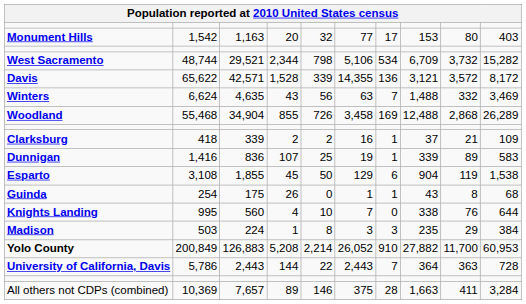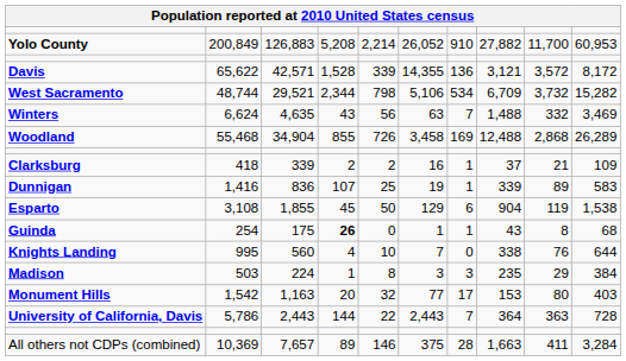rows swapped: Yolo County <-> Monument Hills
rows swapped: Davis <-> West Sacramento
Guinda | column 4: normal -> bold
